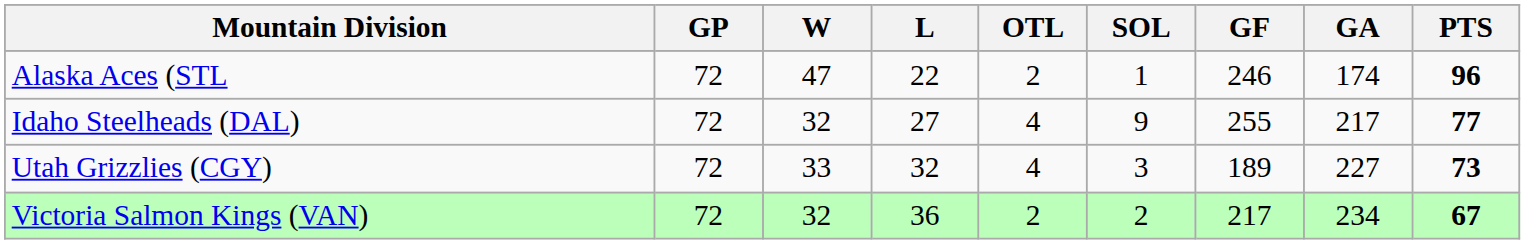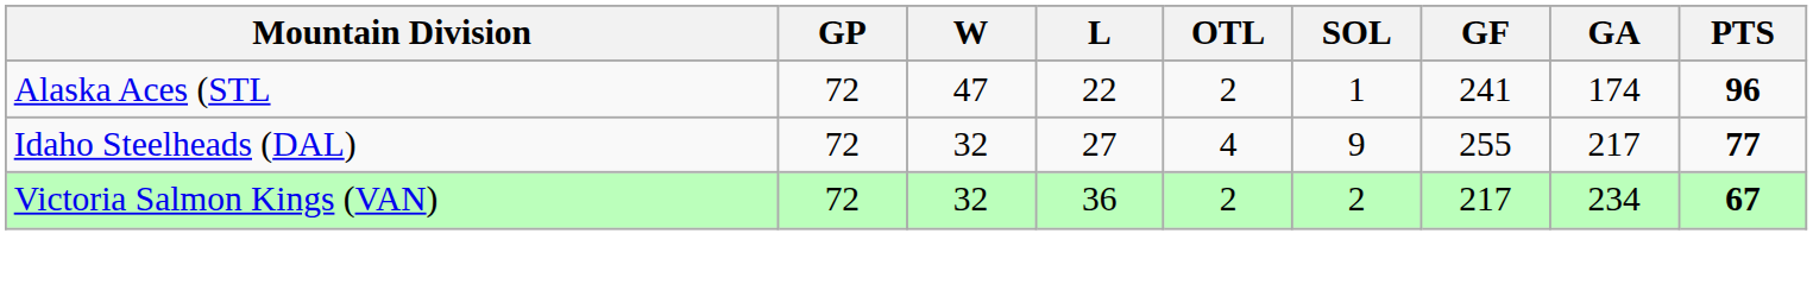Alaska Aces (STL | GF: 246 -> 241
- row: Utah Grizzlies (CGY) | 72 | 33 | 32 | 4 | 3 | 189 | 227 | 73
